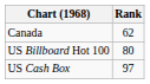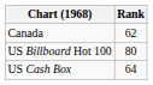US Cash Box | Rank: 97 -> 64
